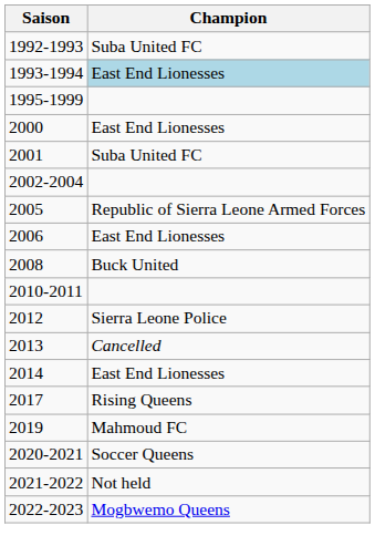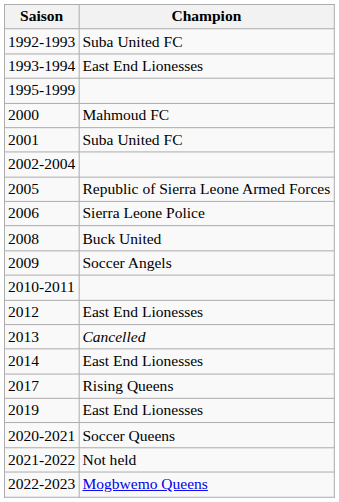1993-1994 | Champion: lightblue background -> no background
2000 | Champion: East End Lionesses -> Mahmoud FC
2006 | Champion: East End Lionesses -> Sierra Leone Police
+ row: 2009 | Soccer Angels
2012 | Champion: Sierra Leone Police -> East End Lionesses
2019 | Champion: Mahmoud FC -> East End Lionesses
